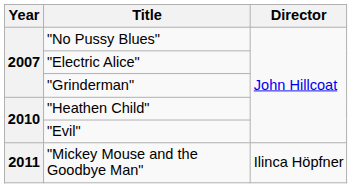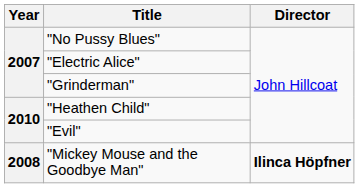"Mickey Mouse and the Goodbye Man" | Year: 2011 -> 2008
"Mickey Mouse and the Goodbye Man" | Director: normal -> bold
